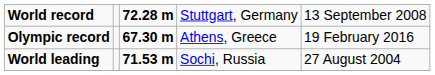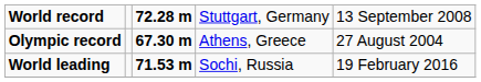Olympic record | column 5: 19 February 2016 -> 27 August 2004
World leading | column 5: 27 August 2004 -> 19 February 2016
